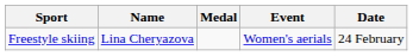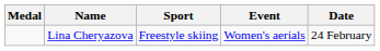columns swapped: Medal <-> Sport
